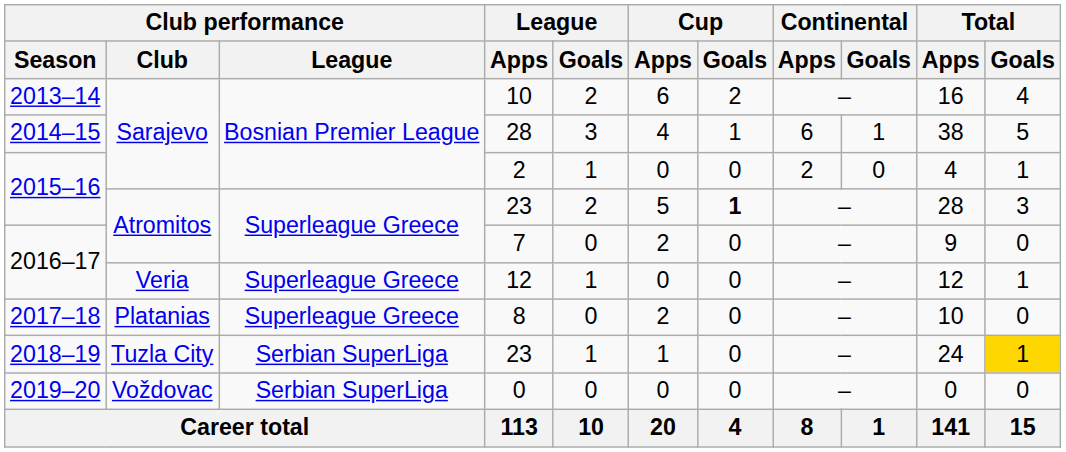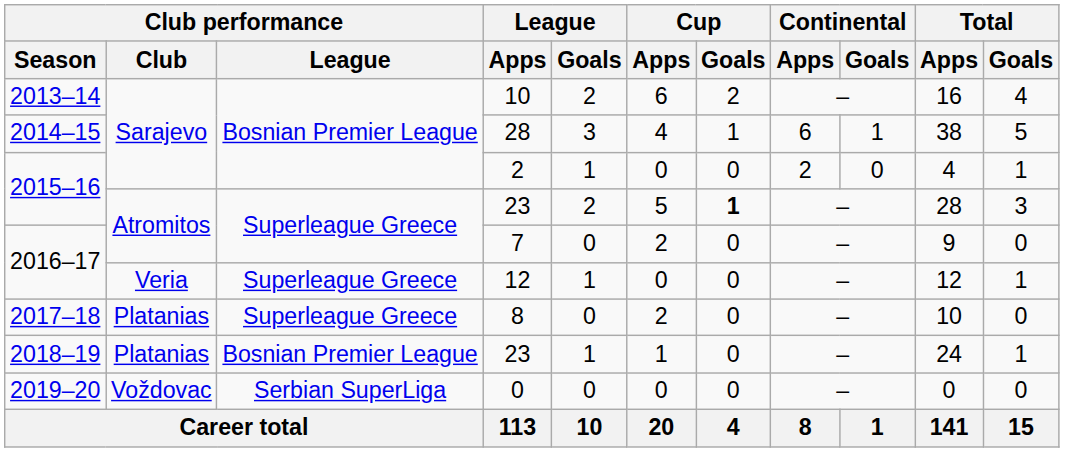2018–19 / 23 | Club performance / Club: Tuzla City -> Platanias
2018–19 / 23 | Club performance / League: Serbian SuperLiga -> Bosnian Premier League
2018–19 / 23 | Total / Goals: gold background -> no background
